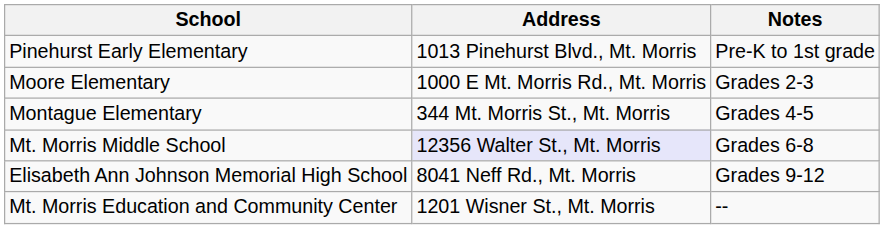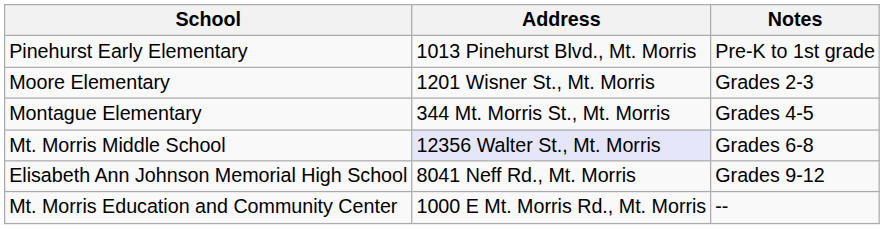Moore Elementary | Address: 1000 E Mt. Morris Rd., Mt. Morris -> 1201 Wisner St., Mt. Morris
Mt. Morris Education and Community Center | Address: 1201 Wisner St., Mt. Morris -> 1000 E Mt. Morris Rd., Mt. Morris
